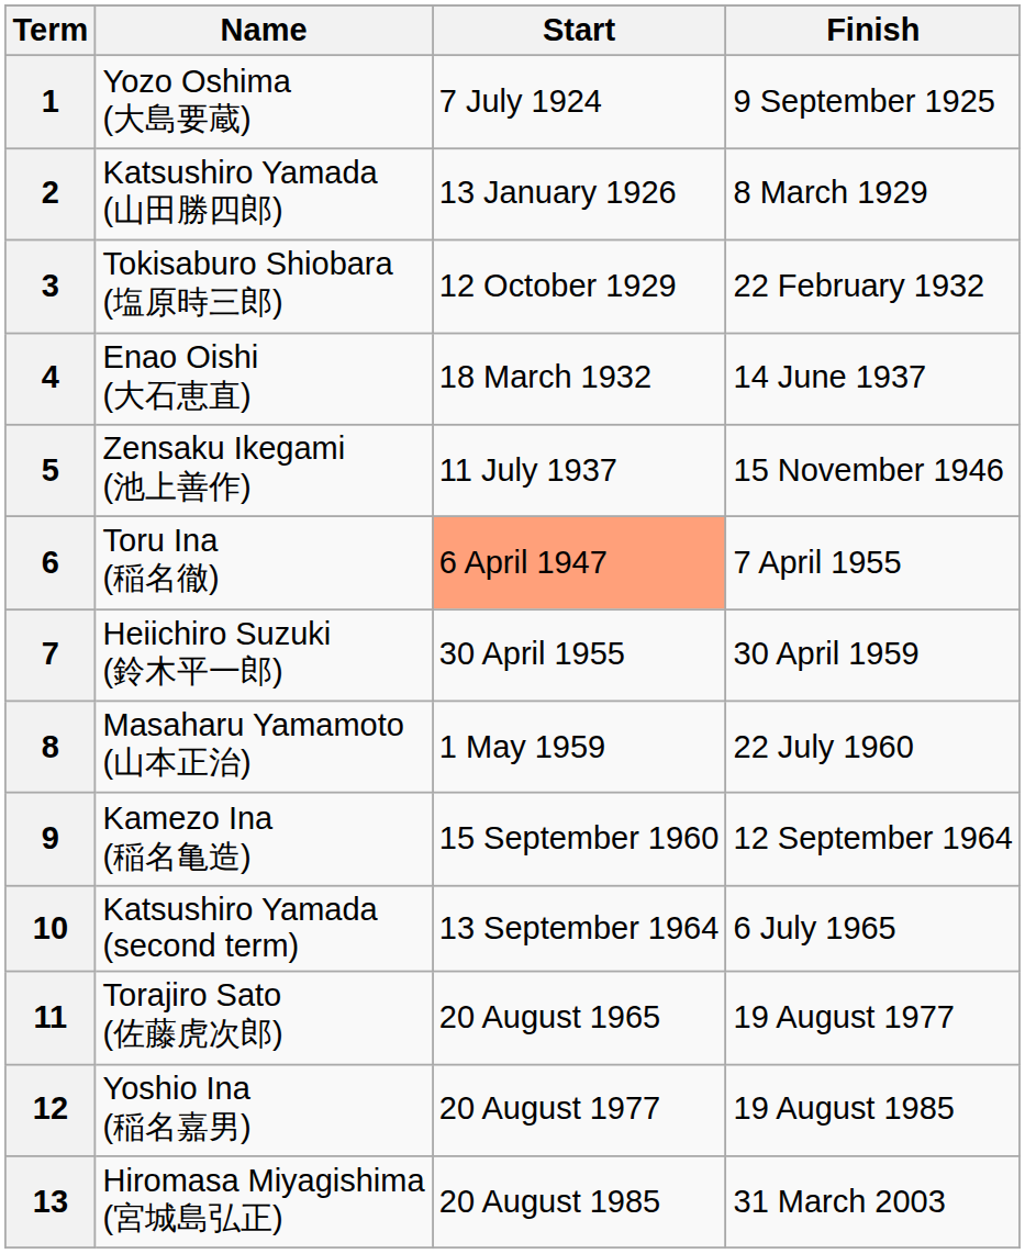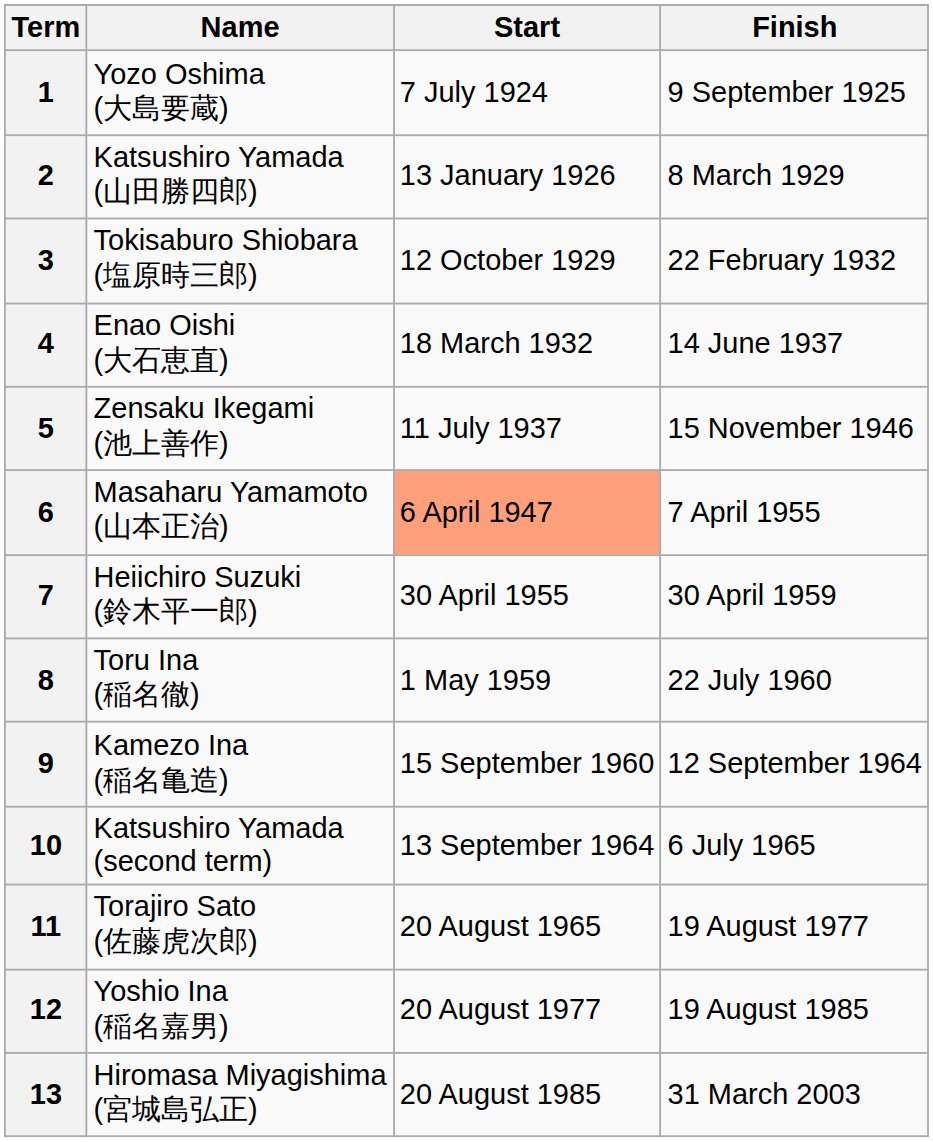6 | Name: Toru Ina (稲名徹) -> Masaharu Yamamoto (山本正治)
8 | Name: Masaharu Yamamoto (山本正治) -> Toru Ina (稲名徹)
